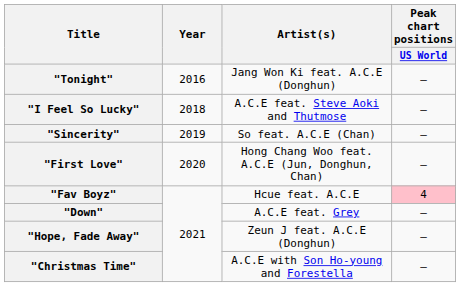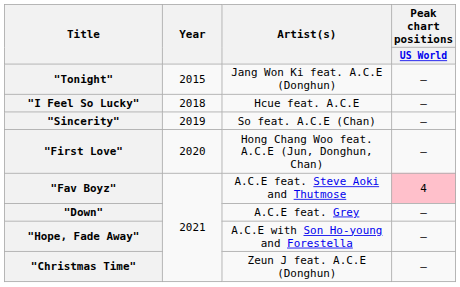"Tonight" | Year: 2016 -> 2015
"I Feel So Lucky" | Artist(s): A.C.E feat. Steve Aoki and Thutmose -> Hcue feat. A.C.E
"Fav Boyz" | Artist(s): Hcue feat. A.C.E -> A.C.E feat. Steve Aoki and Thutmose
"Hope, Fade Away" | Artist(s): Zeun J feat. A.C.E (Donghun) -> A.C.E with Son Ho-young and Forestella
"Christmas Time" | Artist(s): A.C.E with Son Ho-young and Forestella -> Zeun J feat. A.C.E (Donghun)
